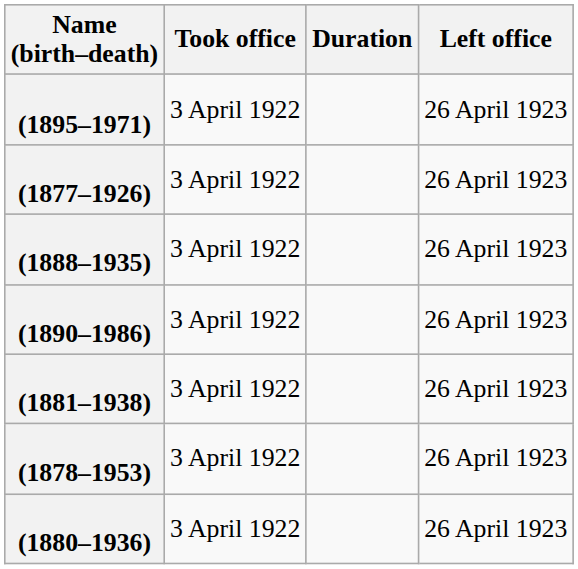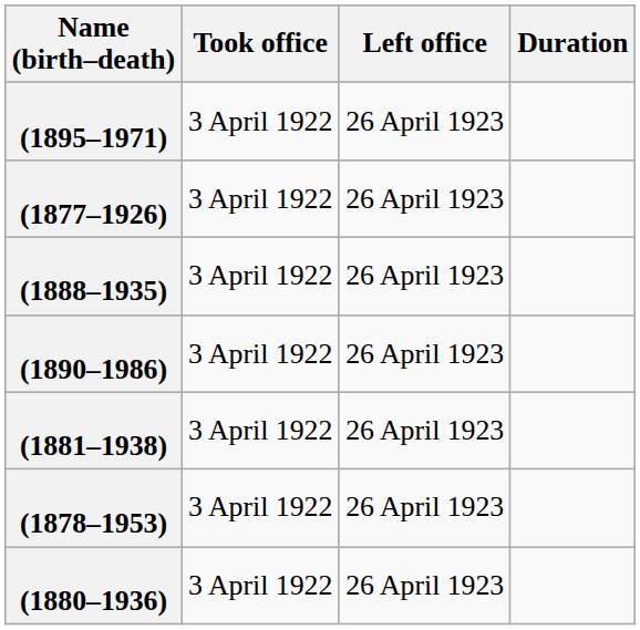columns swapped: Left office <-> Duration
